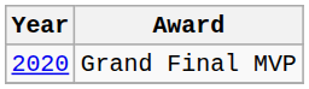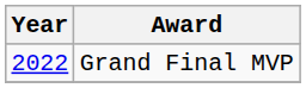Grand Final MVP | Year: 2020 -> 2022
